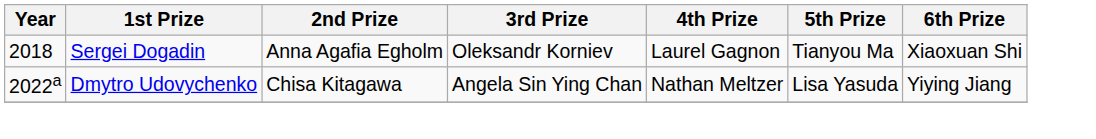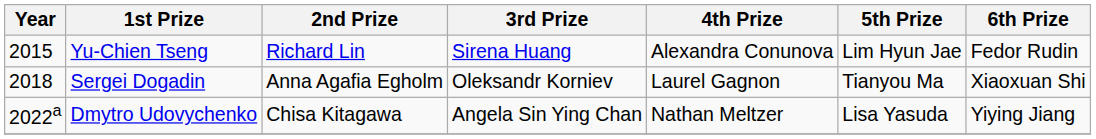+ row: 2015 | Yu-Chien Tseng | Richard Lin | Sirena Huang | Alexandra Conunova | Lim Hyun Jae | Fedor Rudin
